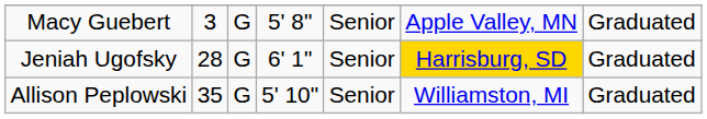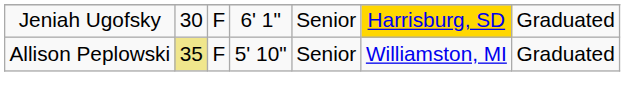- row: Macy Guebert | 3 | G | 5' 8" | Senior | Apple Valley, MN | Graduated
Jeniah Ugofsky | column 2: 28 -> 30
Jeniah Ugofsky | column 3: G -> F
Allison Peplowski | column 2: no background -> khaki background
Allison Peplowski | column 3: G -> F
